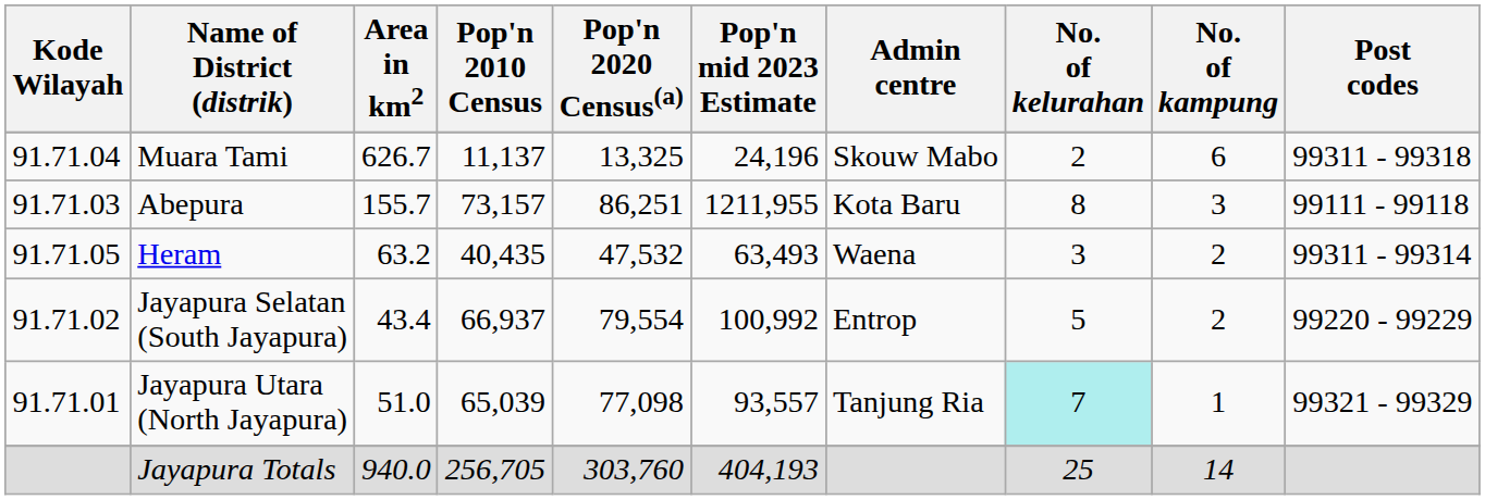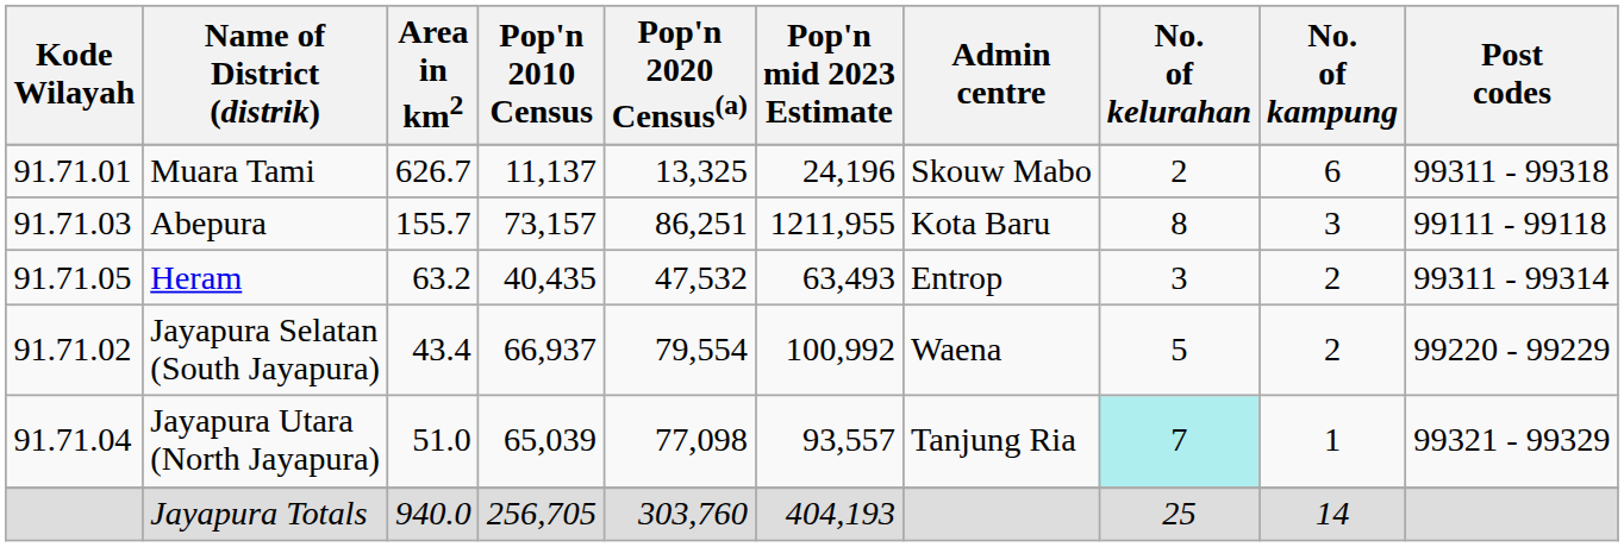Muara Tami | Kode Wilayah: 91.71.04 -> 91.71.01
Heram | Admin centre: Waena -> Entrop
Jayapura Selatan (South Jayapura) | Admin centre: Entrop -> Waena
Jayapura Utara (North Jayapura) | Kode Wilayah: 91.71.01 -> 91.71.04
